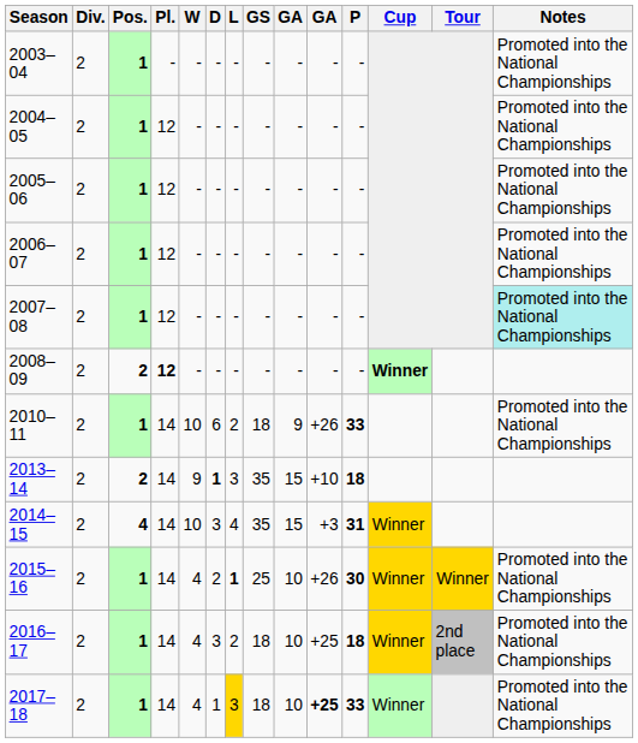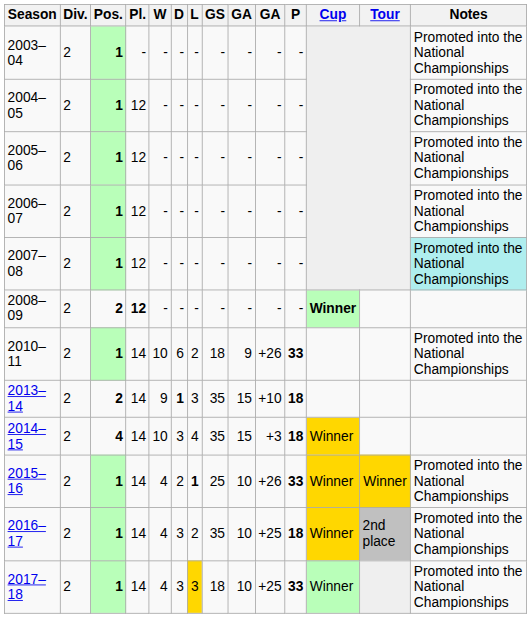2014–15 | P: 31 -> 18
2015–16 | P: 30 -> 33
2016–17 | GS: 18 -> 35
2017–18 | D: 1 -> 3
2017–18 | column 10: bold -> normal
